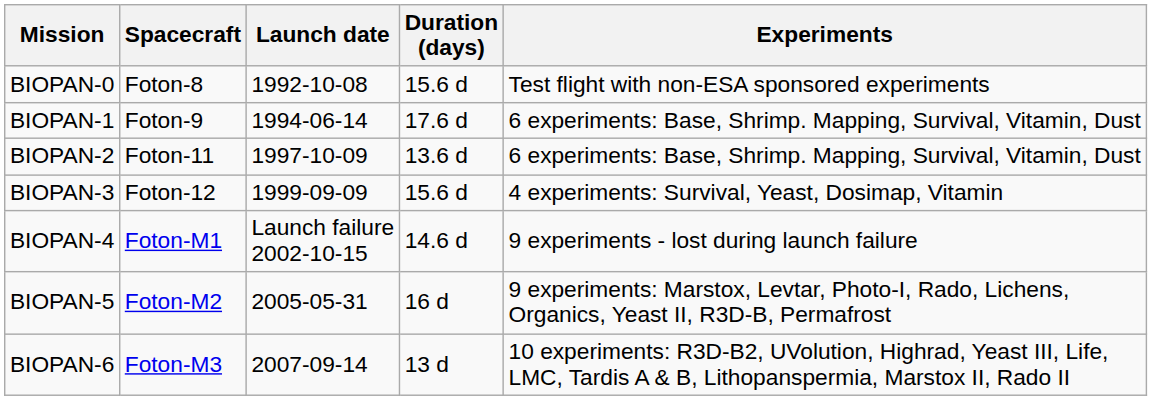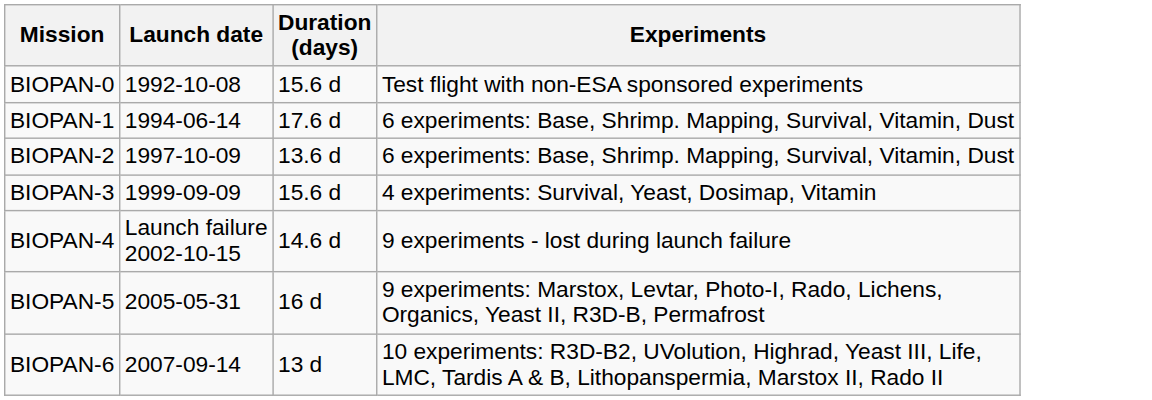- column: Spacecraft | Foton-8 | Foton-9 | Foton-11 | Foton-12 | Foton-M1 | Foton-M2 | Foton-M3
